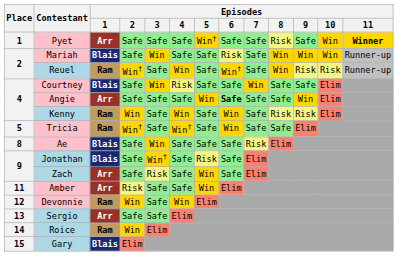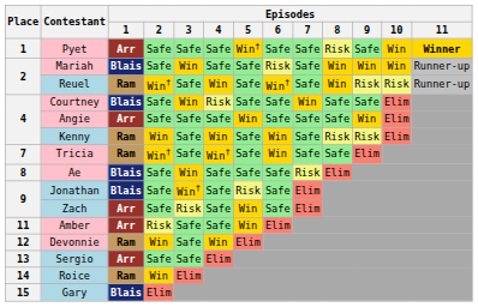Angie | Episodes / 6: bold -> normal
Tricia | Place: 5 -> 7
